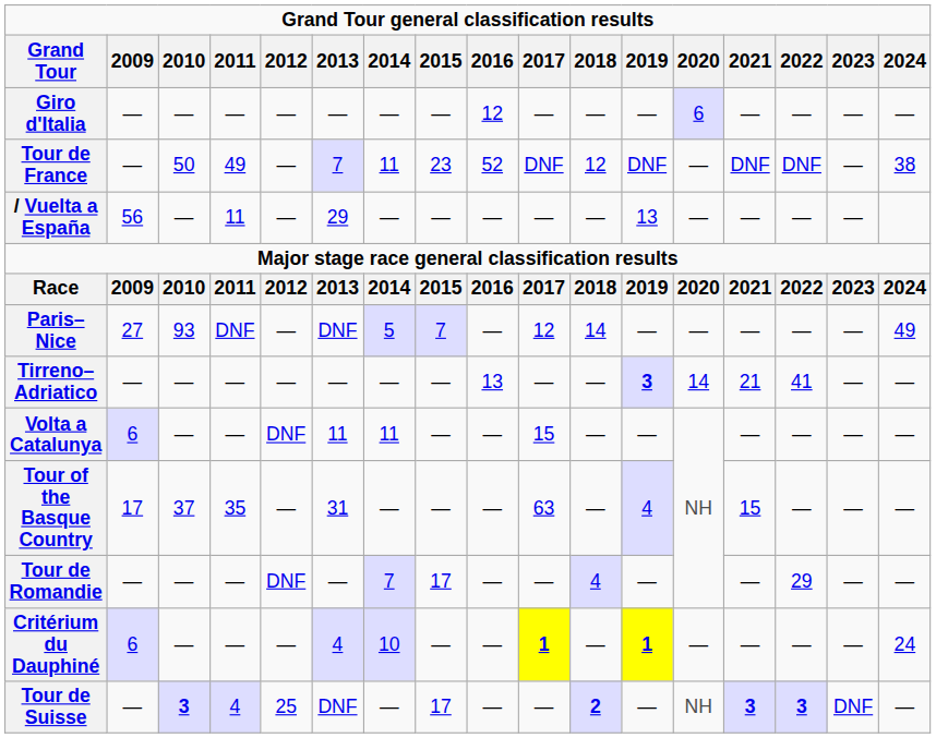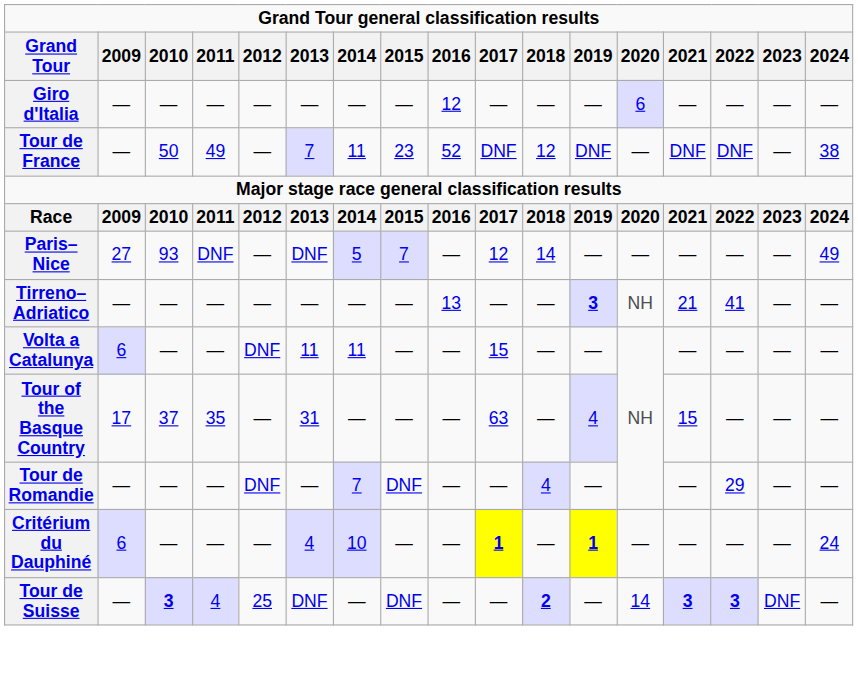- row: / Vuelta a España | 56 | — | 11 | — | 29 | — | — | — | — | — | 13 | — | — | — | —
Tirreno–Adriatico | 2020: 14 -> NH
Tour de Romandie | 2015: 17 -> DNF
Tour de Suisse | 2015: 17 -> DNF
Tour de Suisse | 2020: NH -> 14
